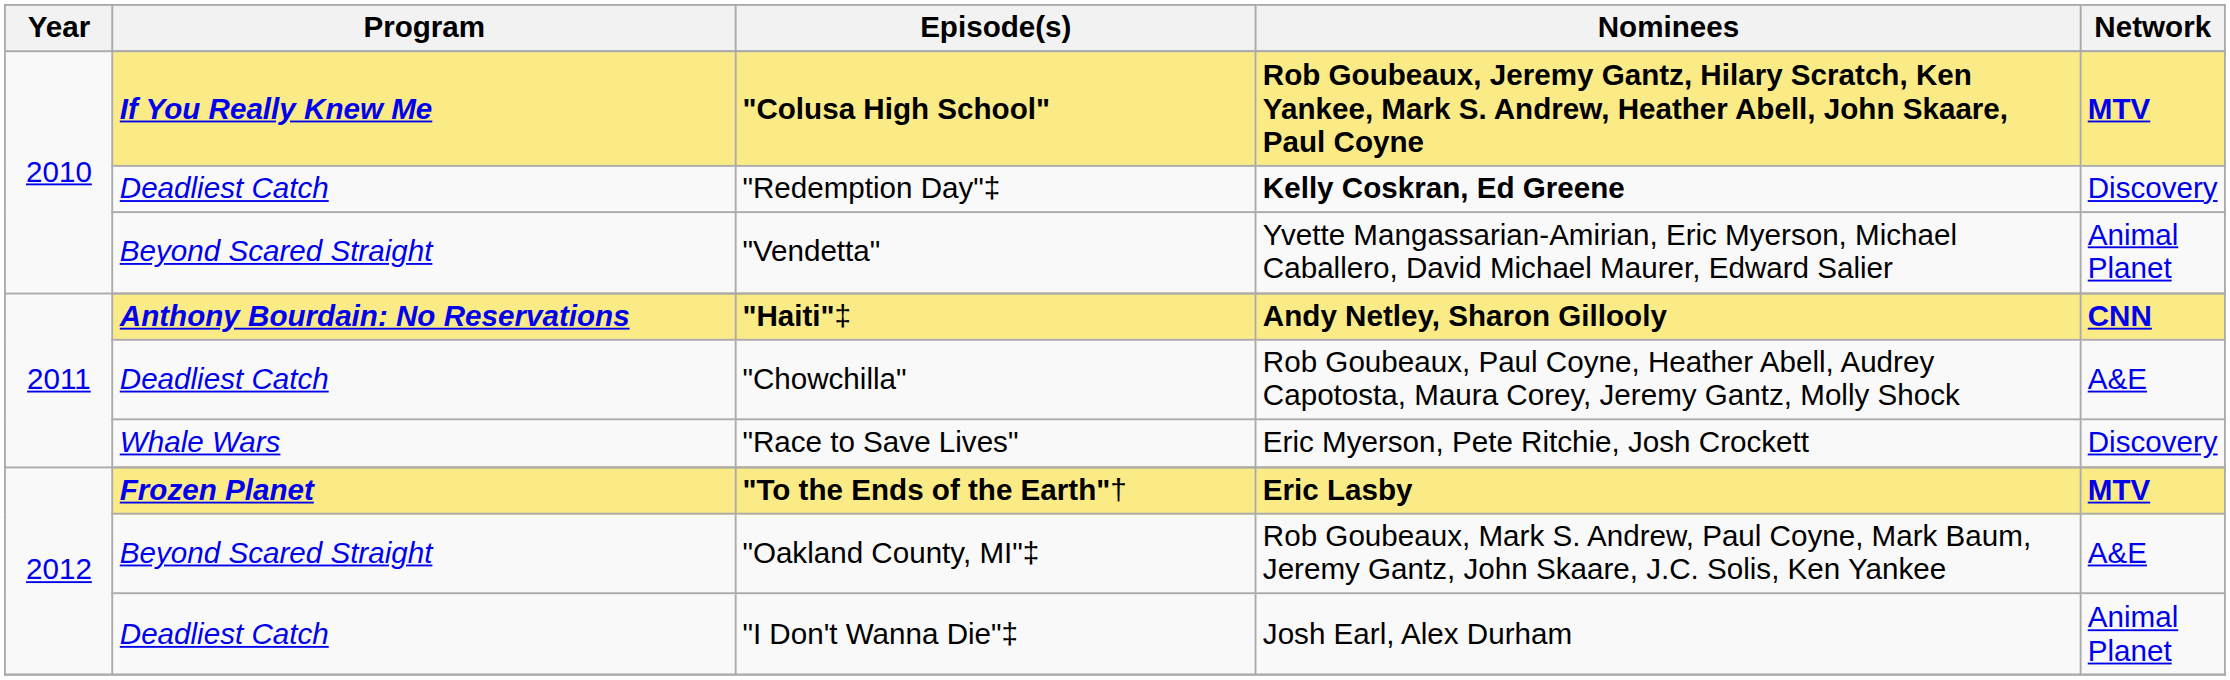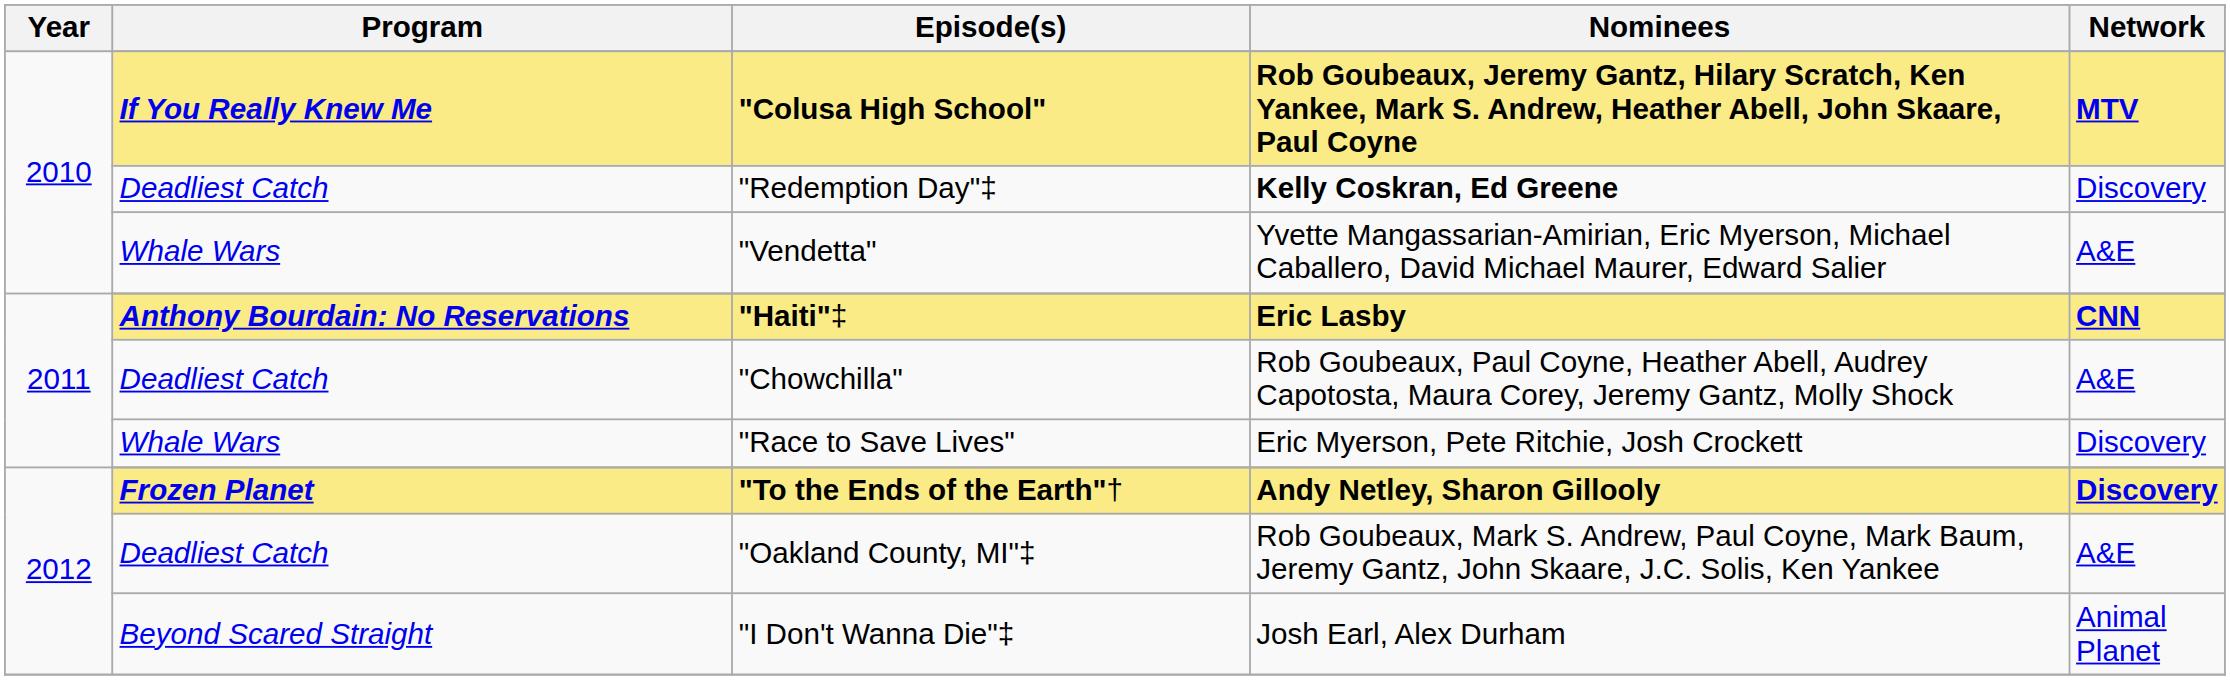"Vendetta" | Program: Beyond Scared Straight -> Whale Wars
"Vendetta" | Network: Animal Planet -> A&E
"Haiti"‡ | Nominees: Andy Netley, Sharon Gillooly -> Eric Lasby
"To the Ends of the Earth"† | Nominees: Eric Lasby -> Andy Netley, Sharon Gillooly
"To the Ends of the Earth"† | Network: MTV -> Discovery
"Oakland County, MI"‡ | Program: Beyond Scared Straight -> Deadliest Catch
"I Don't Wanna Die"‡ | Program: Deadliest Catch -> Beyond Scared Straight
